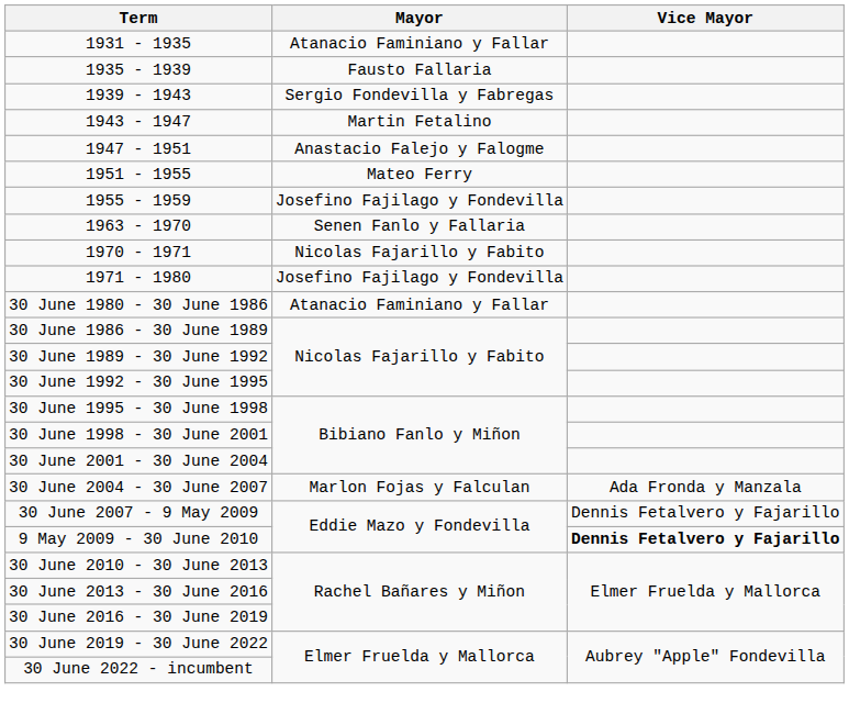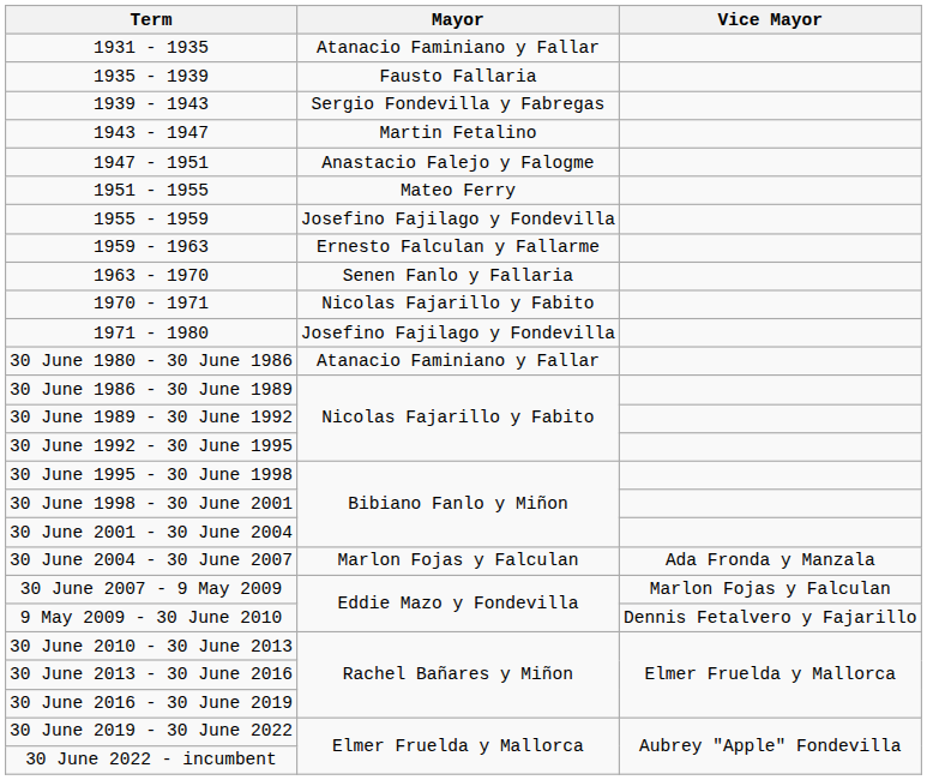+ row: 1959 - 1963 | Ernesto Falculan y Fallarme
30 June 2007 - 9 May 2009 | Vice Mayor: Dennis Fetalvero y Fajarillo -> Marlon Fojas y Falculan
9 May 2009 - 30 June 2010 | Vice Mayor: bold -> normal
